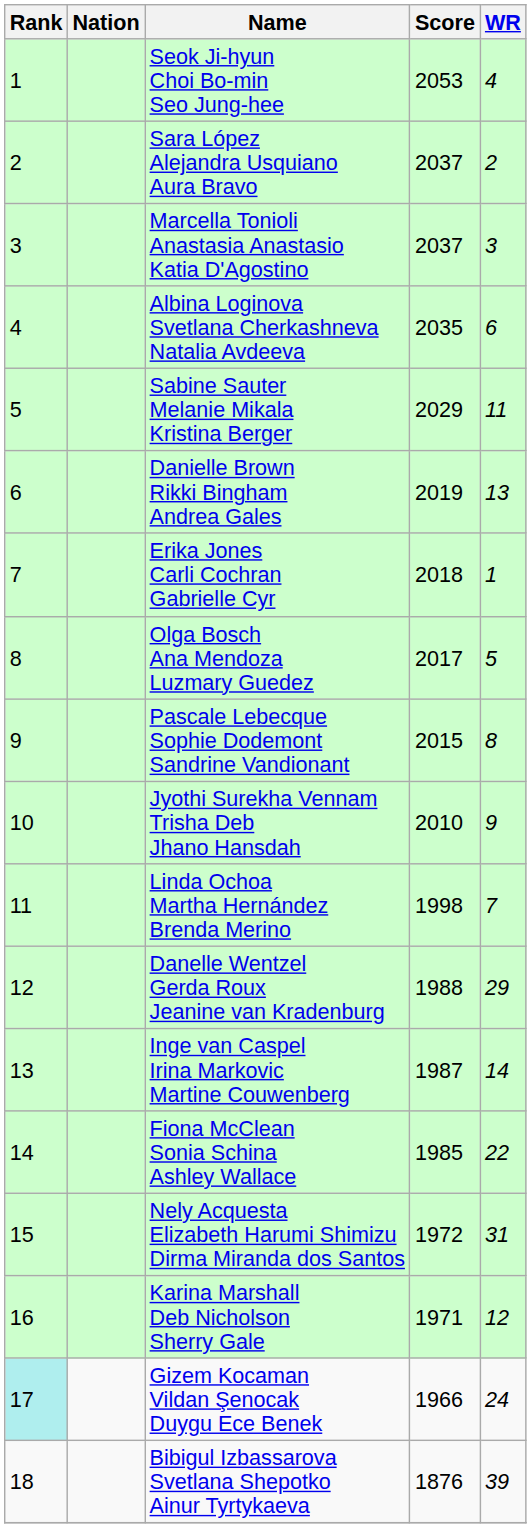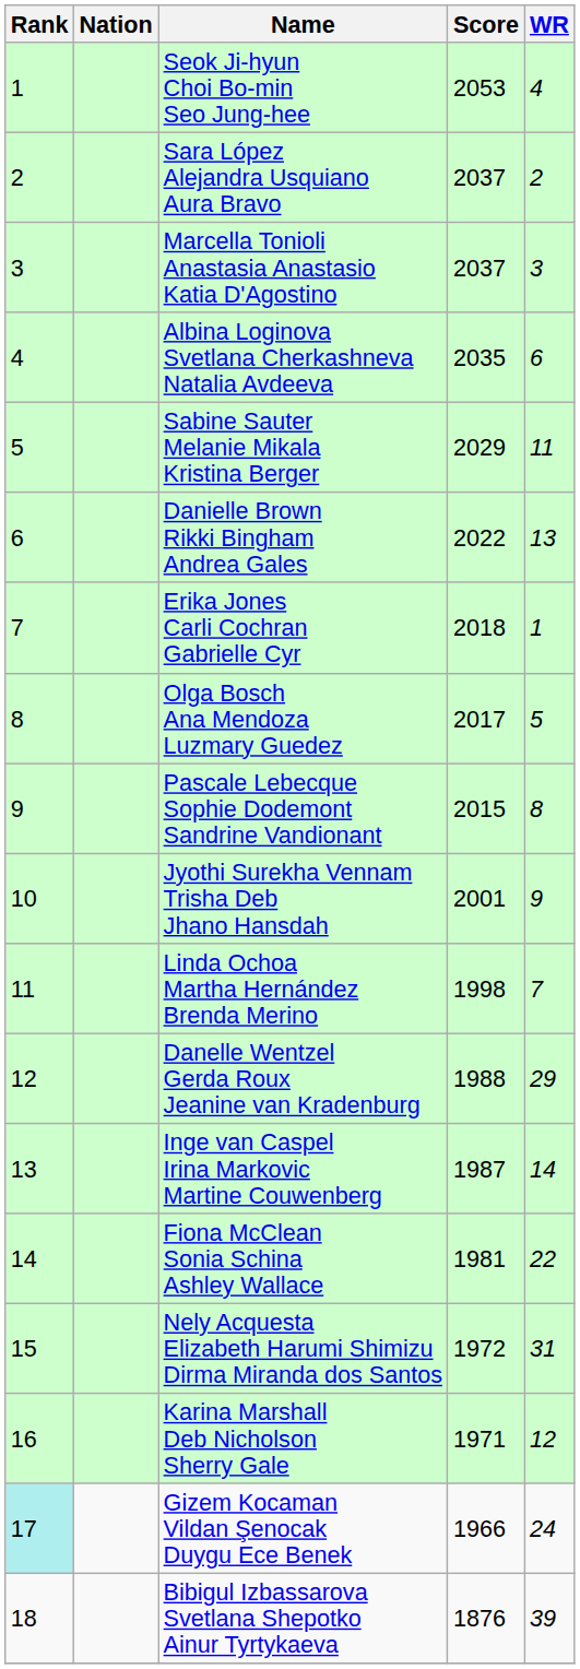Danielle Brown Rikki Bingham Andrea Gales | Score: 2019 -> 2022
Jyothi Surekha Vennam Trisha Deb Jhano Hansdah | Score: 2010 -> 2001
Fiona McClean Sonia Schina Ashley Wallace | Score: 1985 -> 1981
